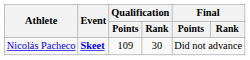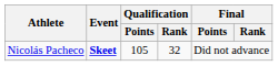Nicolás Pacheco | Qualification / Points: 109 -> 105
Nicolás Pacheco | Qualification / Rank: 30 -> 32
